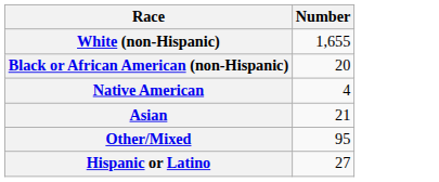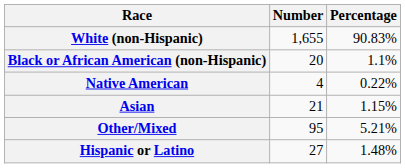+ column: Percentage | 90.83% | 1.1% | 0.22% | 1.15% | 5.21% | 1.48%
